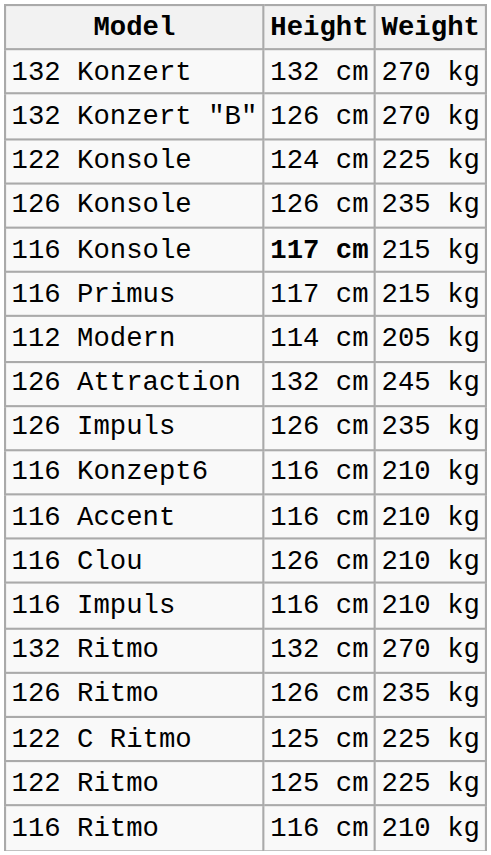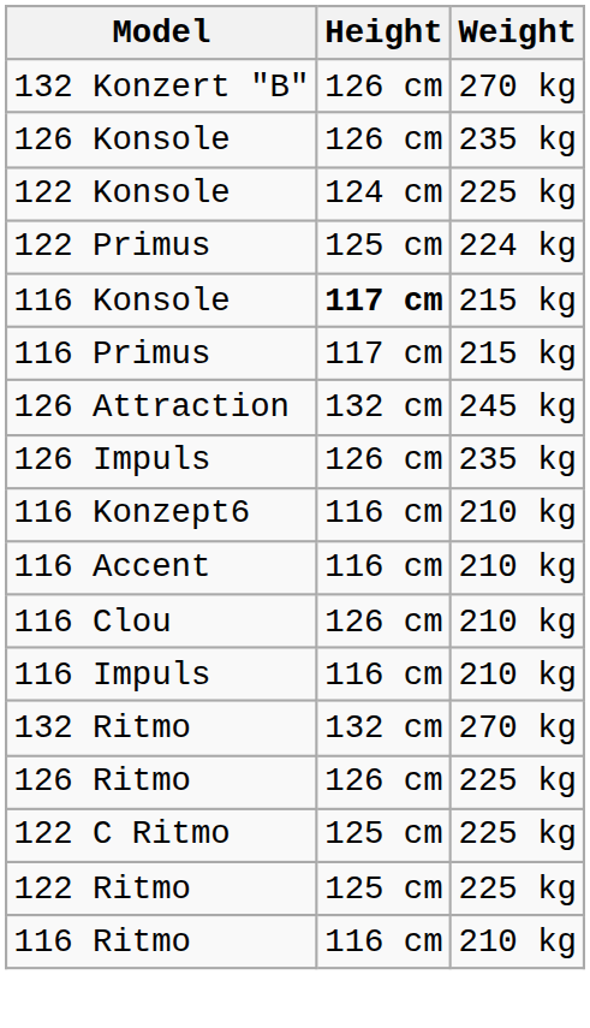- row: 132 Konzert | 132 cm | 270 kg
rows swapped: 126 Konsole <-> 122 Konsole
+ row: 122 Primus | 125 cm | 224 kg
- row: 112 Modern | 114 cm | 205 kg
126 Ritmo | Weight: 235 kg -> 225 kg
